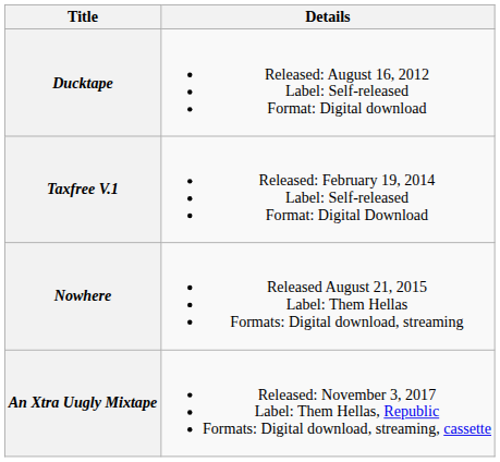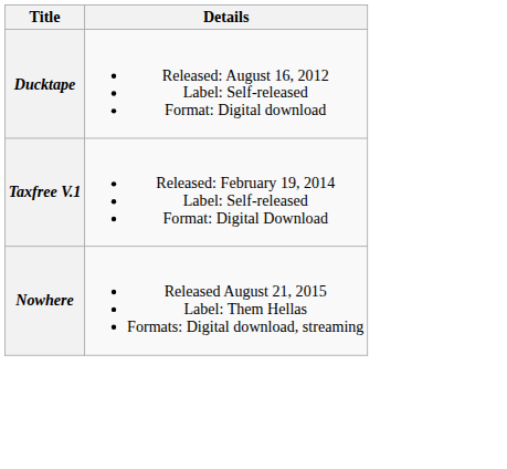- row: An Xtra Uugly Mixtape | Released: November 3, 2017 Label: Them Hellas, Republic Formats: Digital download, streaming, cassette
